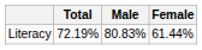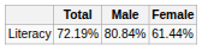Literacy | Male: 80.83% -> 80.84%
